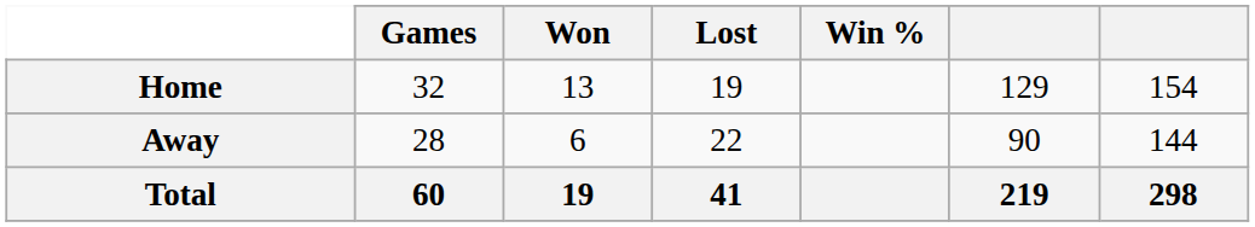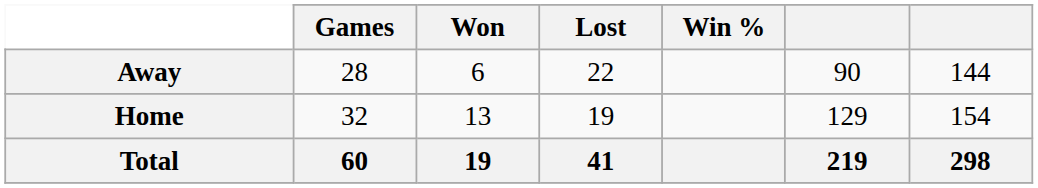rows swapped: Home <-> Away
